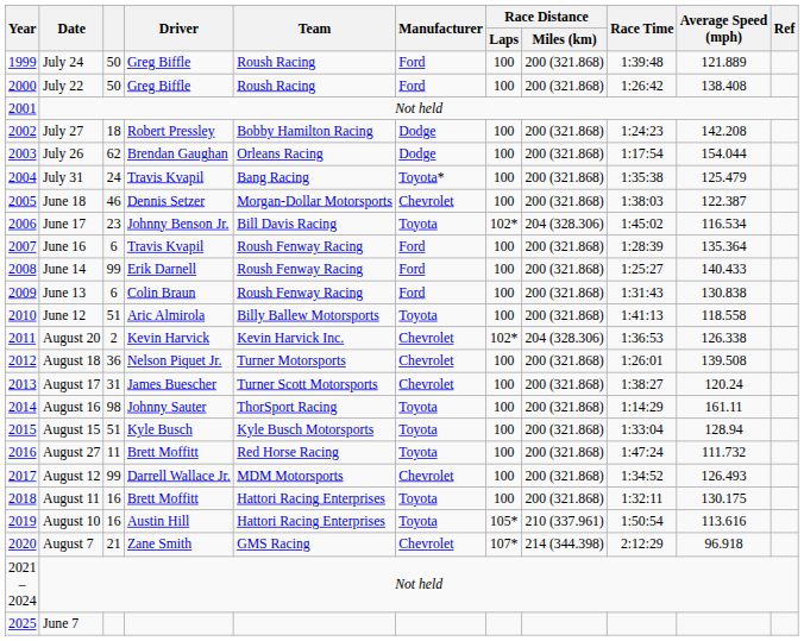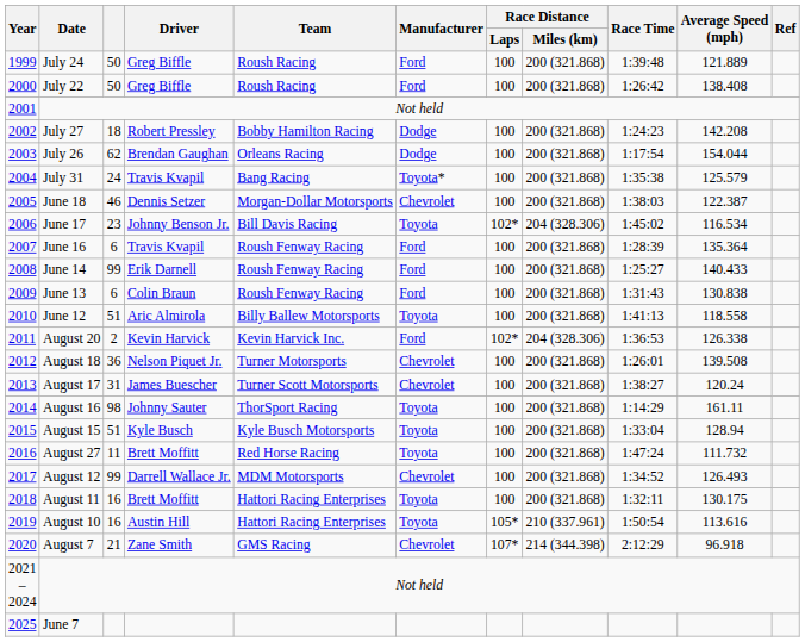July 31 | Average Speed (mph): 125.479 -> 125.579
August 20 | Manufacturer: Chevrolet -> Ford
